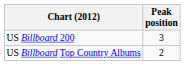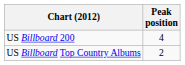US Billboard 200 | Peak position: 3 -> 4
